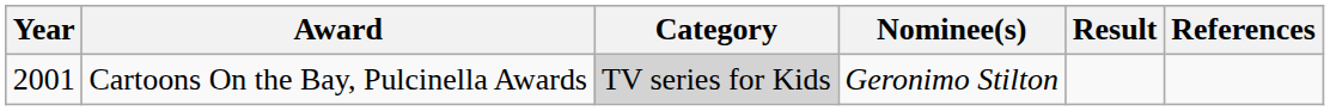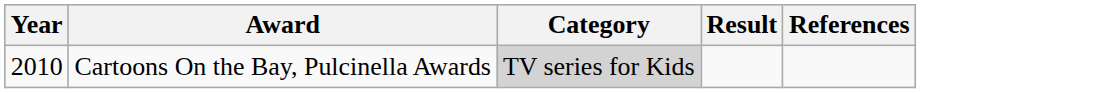- column: Nominee(s) | Geronimo Stilton
Cartoons On the Bay, Pulcinella Awards | Year: 2001 -> 2010
